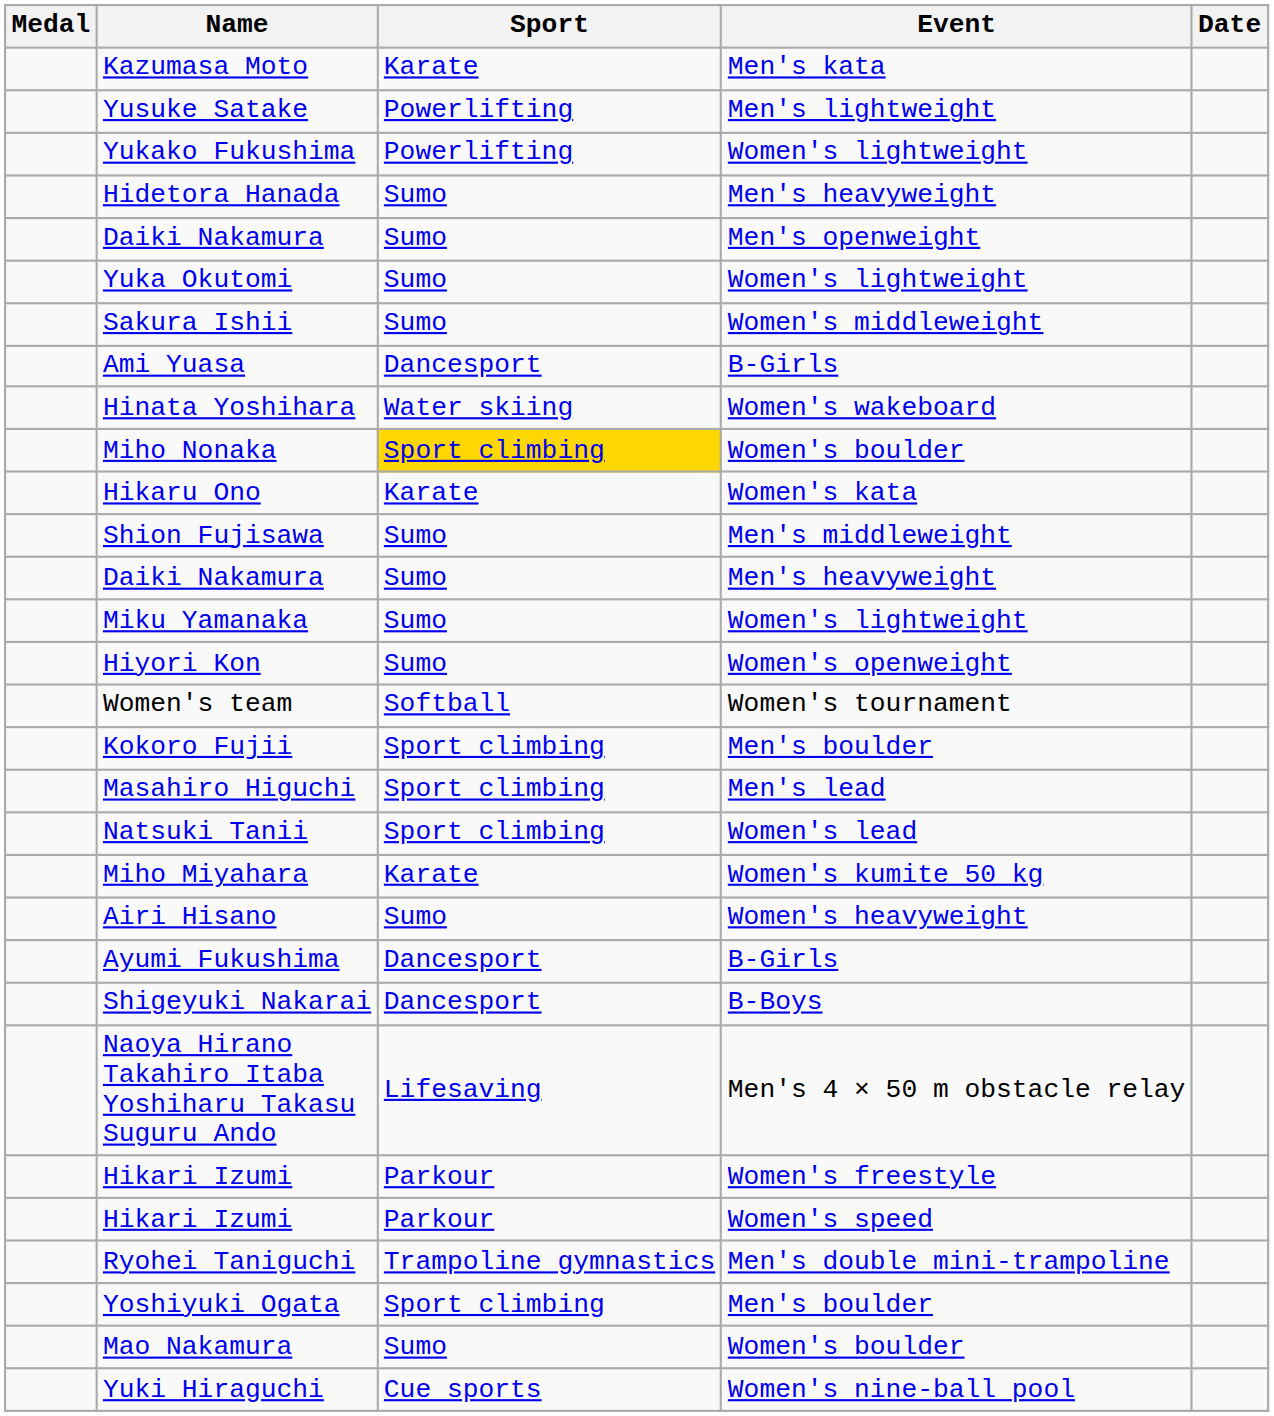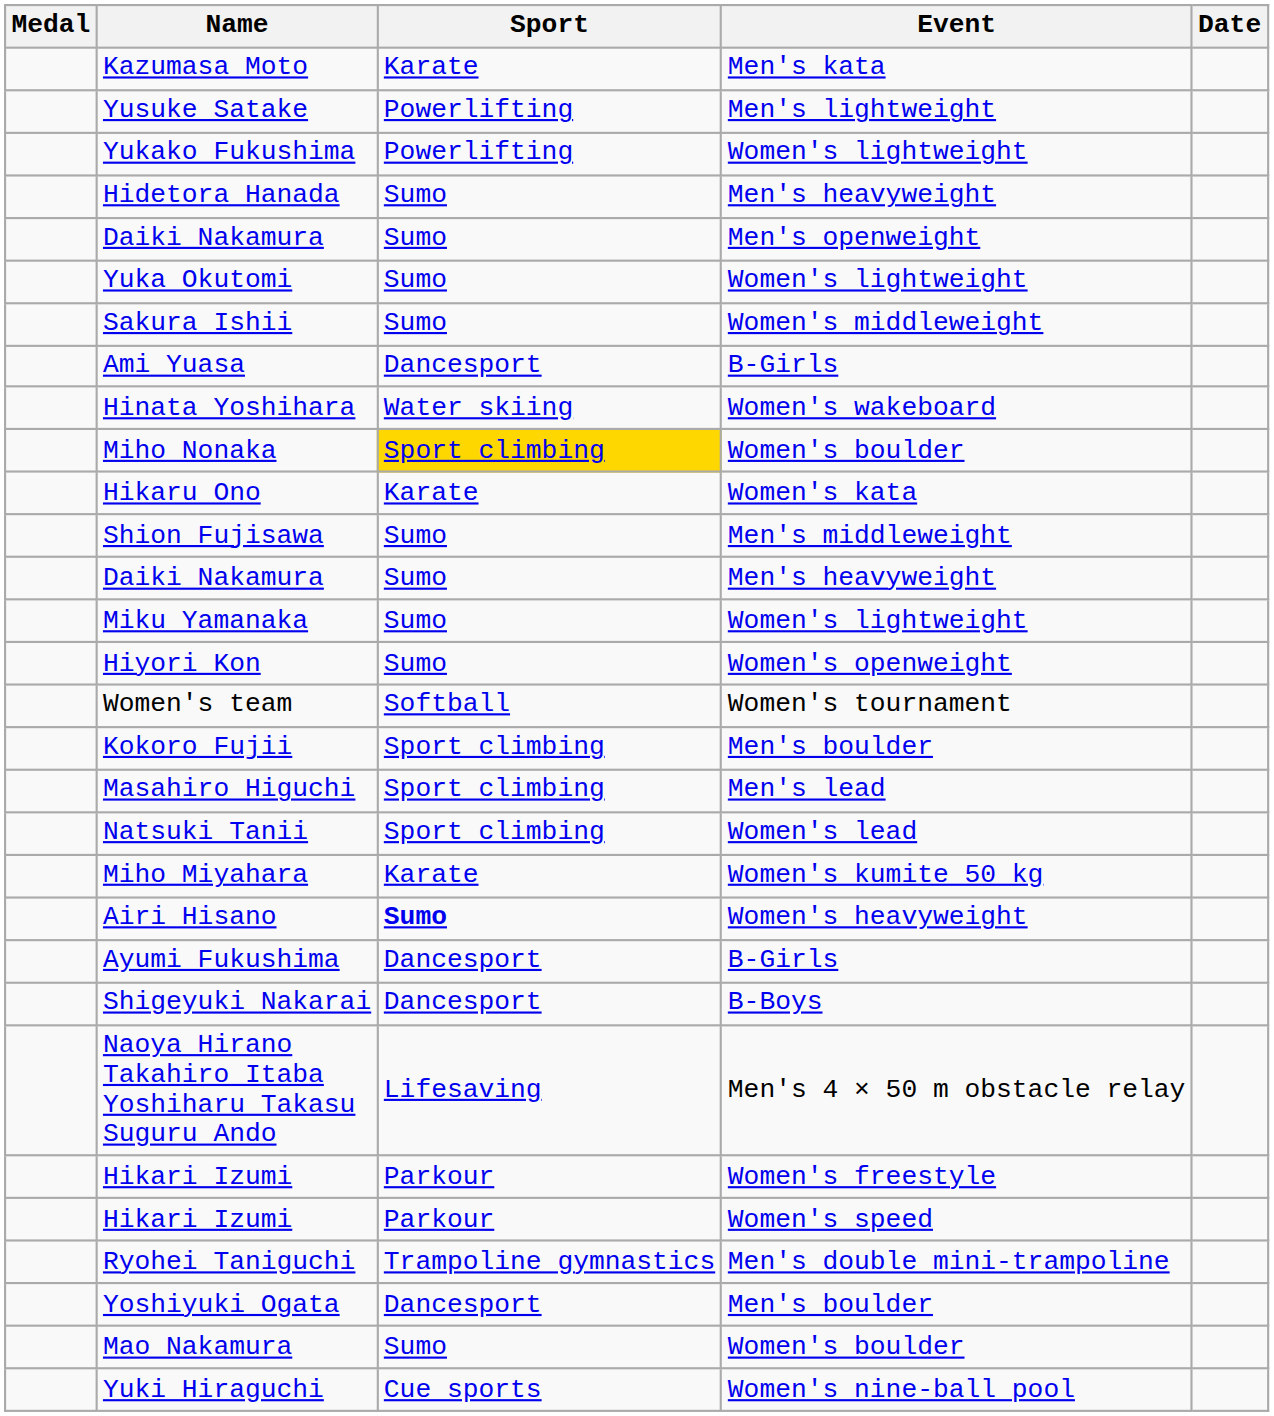Airi Hisano | Sport: normal -> bold
Yoshiyuki Ogata | Sport: Sport climbing -> Dancesport
